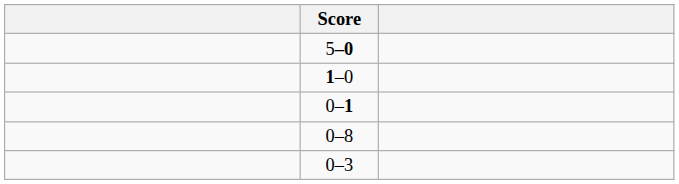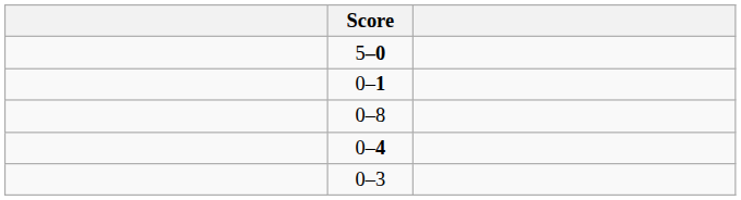- row: 1–0
+ row: 0–4
